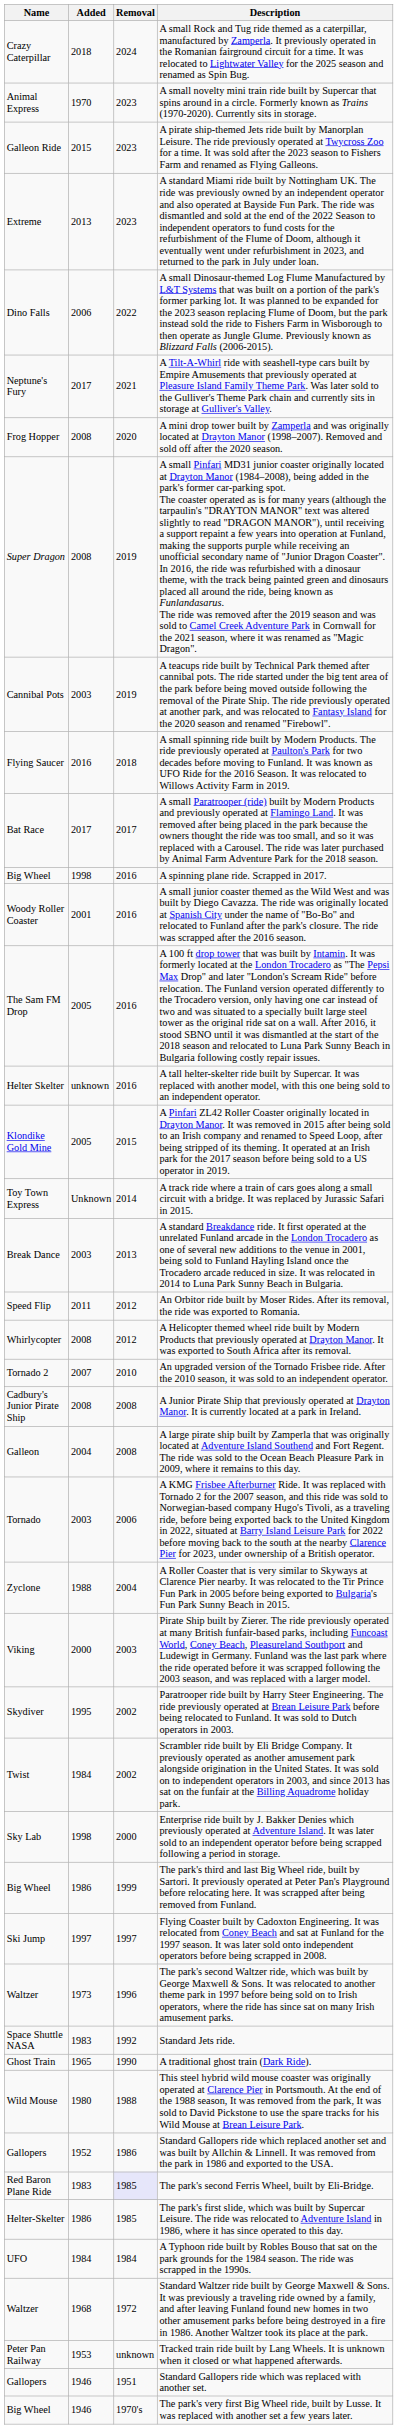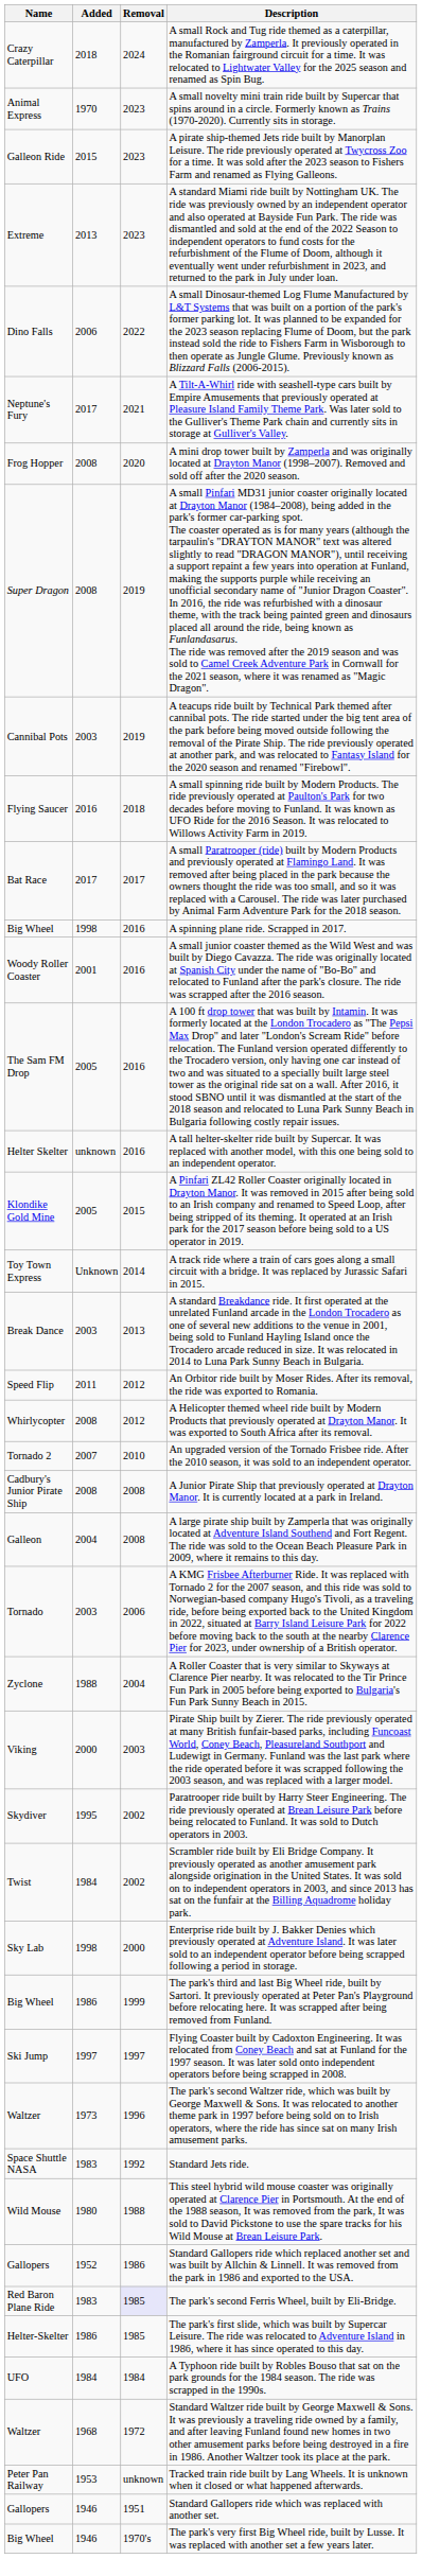- row: Ghost Train | 1965 | 1990 | A traditional ghost train (Dark Ride).
